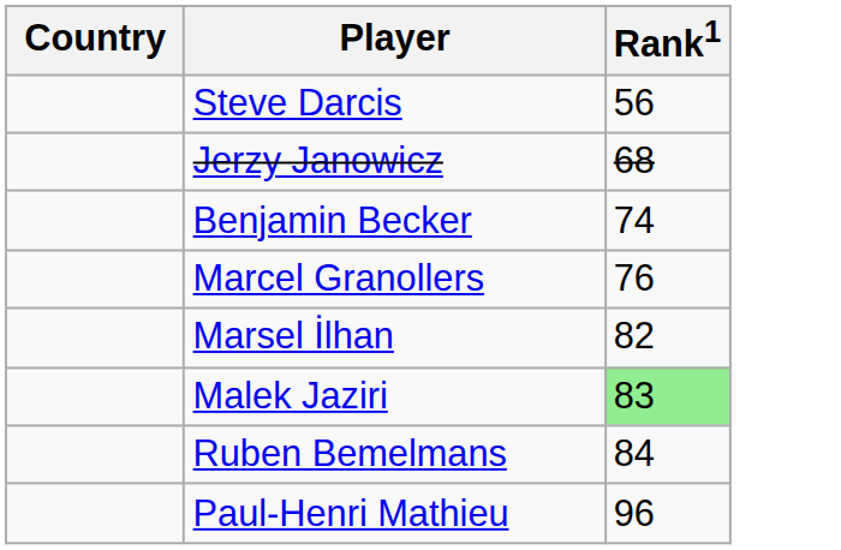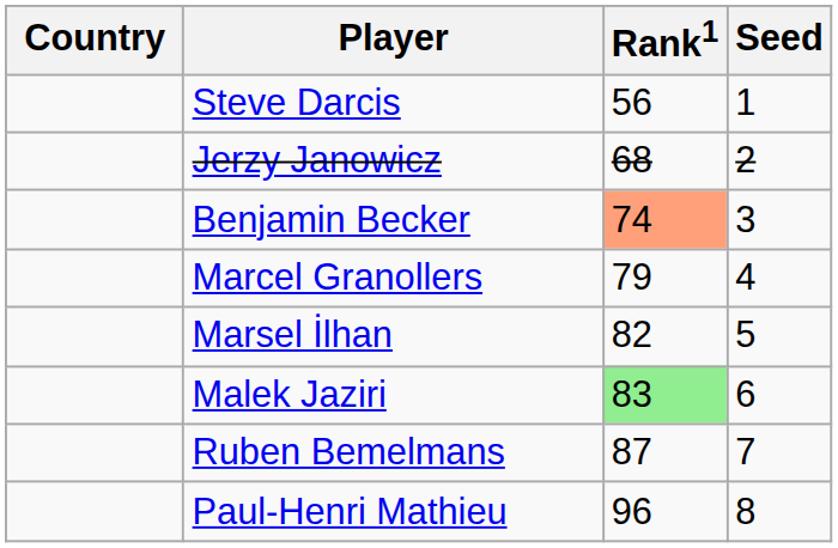+ column: Seed | 1 | 2 | 3 | 4 | 5 | 6 | 7 | 8
Benjamin Becker | Rank1: no background -> lightsalmon background
Marcel Granollers | Rank1: 76 -> 79
Ruben Bemelmans | Rank1: 84 -> 87
